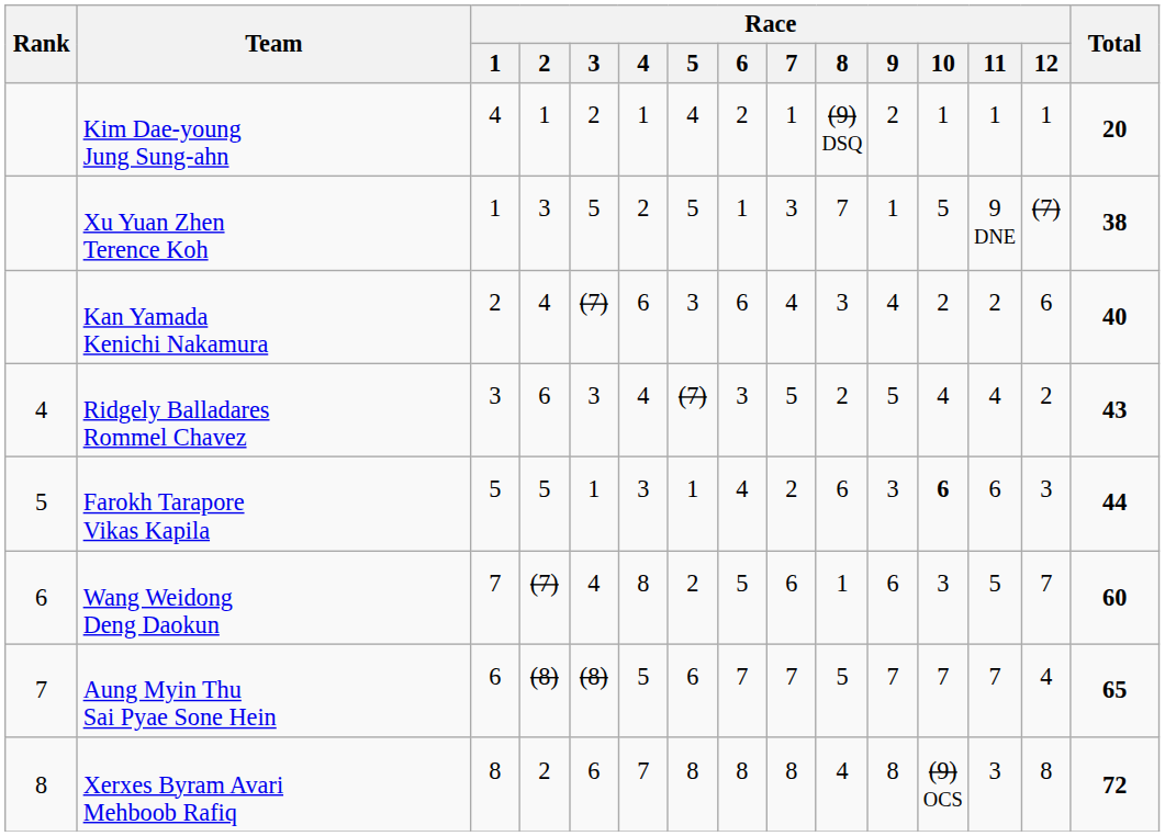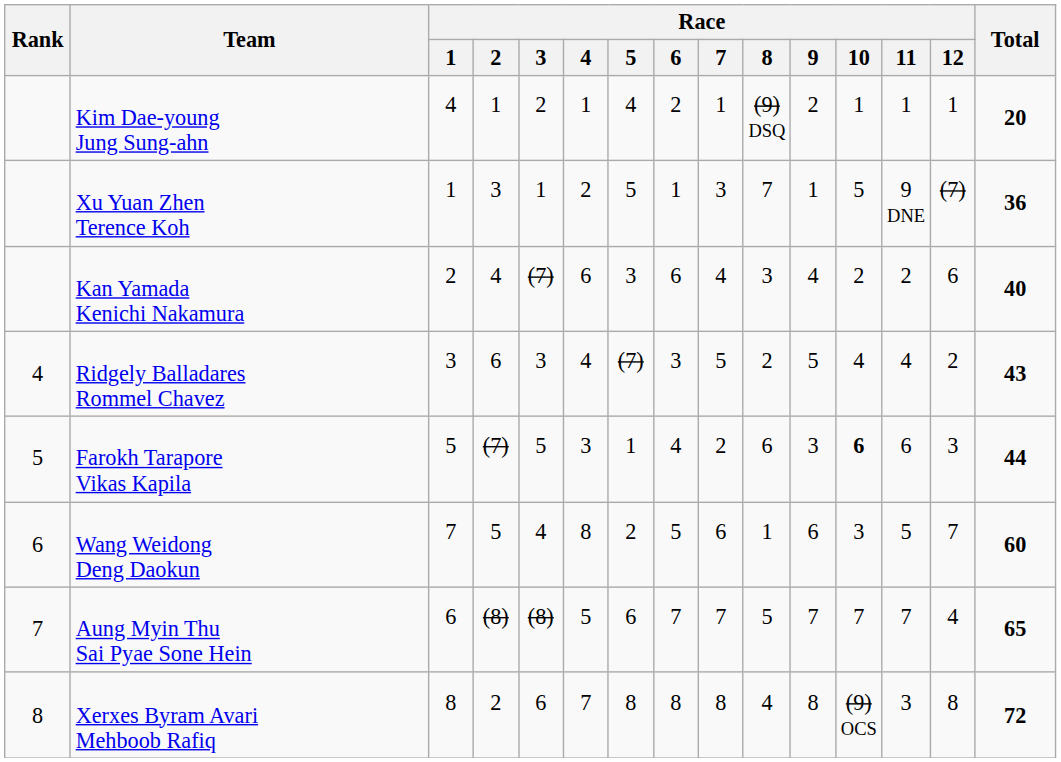Xu Yuan Zhen Terence Koh | Race / 3: 5 -> 1
Xu Yuan Zhen Terence Koh | Total: 38 -> 36
Farokh Tarapore Vikas Kapila | Race / 2: 5 -> (7)
Farokh Tarapore Vikas Kapila | Race / 3: 1 -> 5
Wang Weidong Deng Daokun | Race / 2: (7) -> 5
